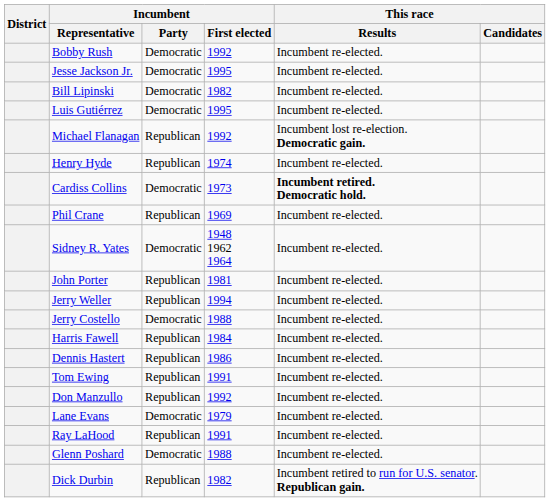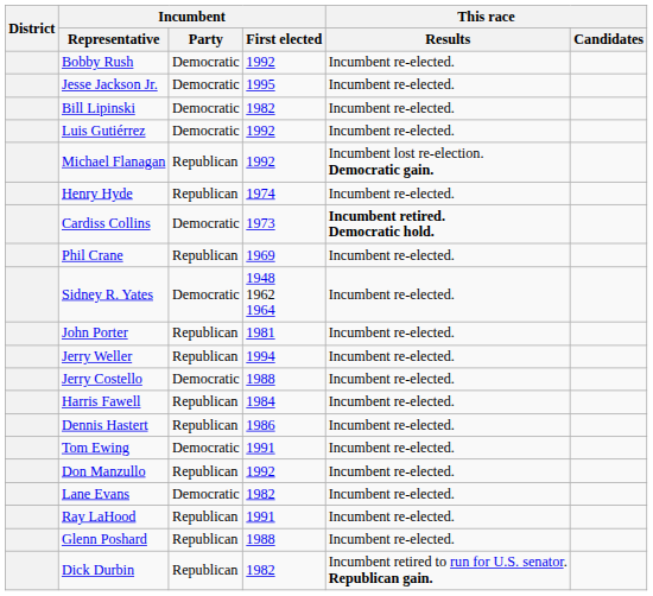Luis Gutiérrez | Incumbent / First elected: 1995 -> 1992
Tom Ewing | Incumbent / Party: Republican -> Democratic
Lane Evans | Incumbent / First elected: 1979 -> 1982
Glenn Poshard | Incumbent / Party: Democratic -> Republican
